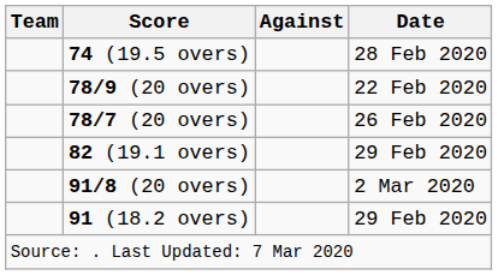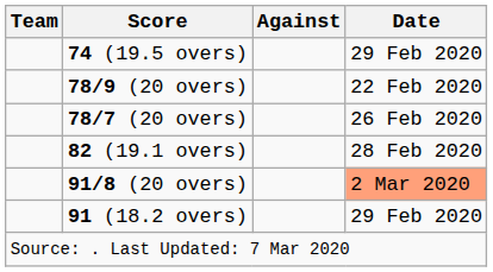74 (19.5 overs) | Date: 28 Feb 2020 -> 29 Feb 2020
82 (19.1 overs) | Date: 29 Feb 2020 -> 28 Feb 2020
91/8 (20 overs) | Date: no background -> lightsalmon background
